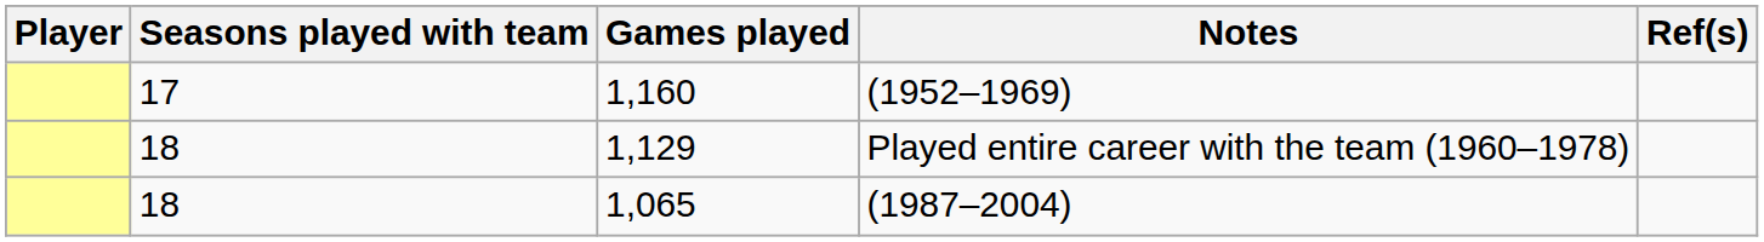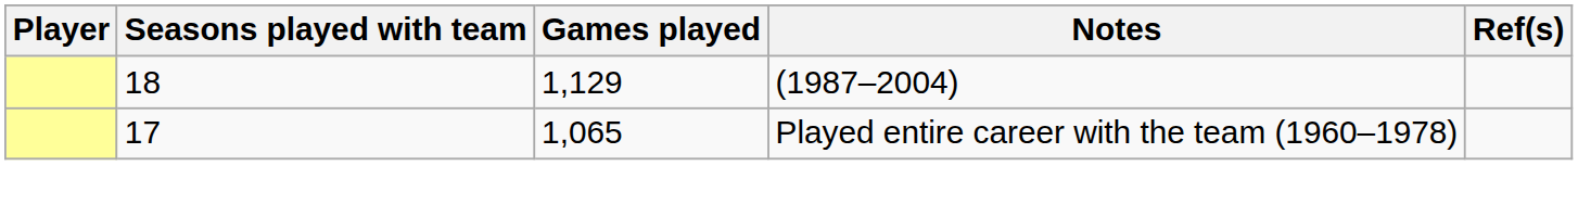- row: 17 | 1,160 | (1952–1969)
1,129 | Notes: Played entire career with the team (1960–1978) -> (1987–2004)
1,065 | Seasons played with team: 18 -> 17
1,065 | Notes: (1987–2004) -> Played entire career with the team (1960–1978)
